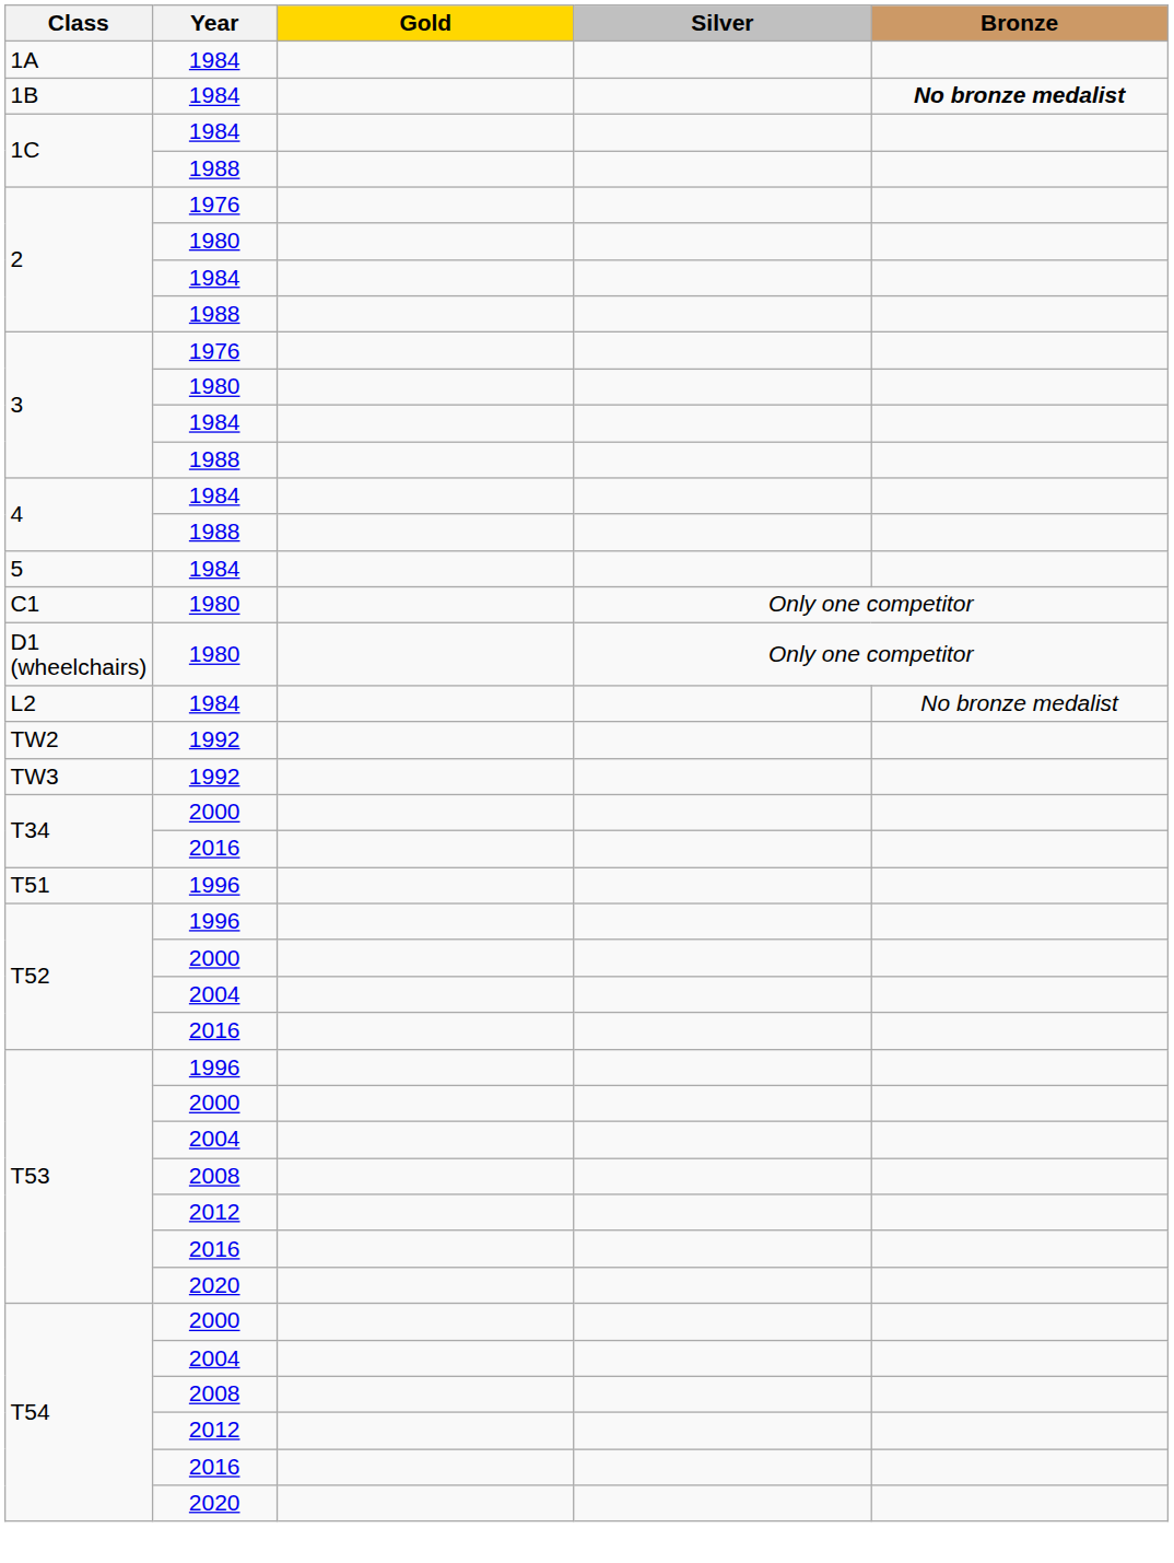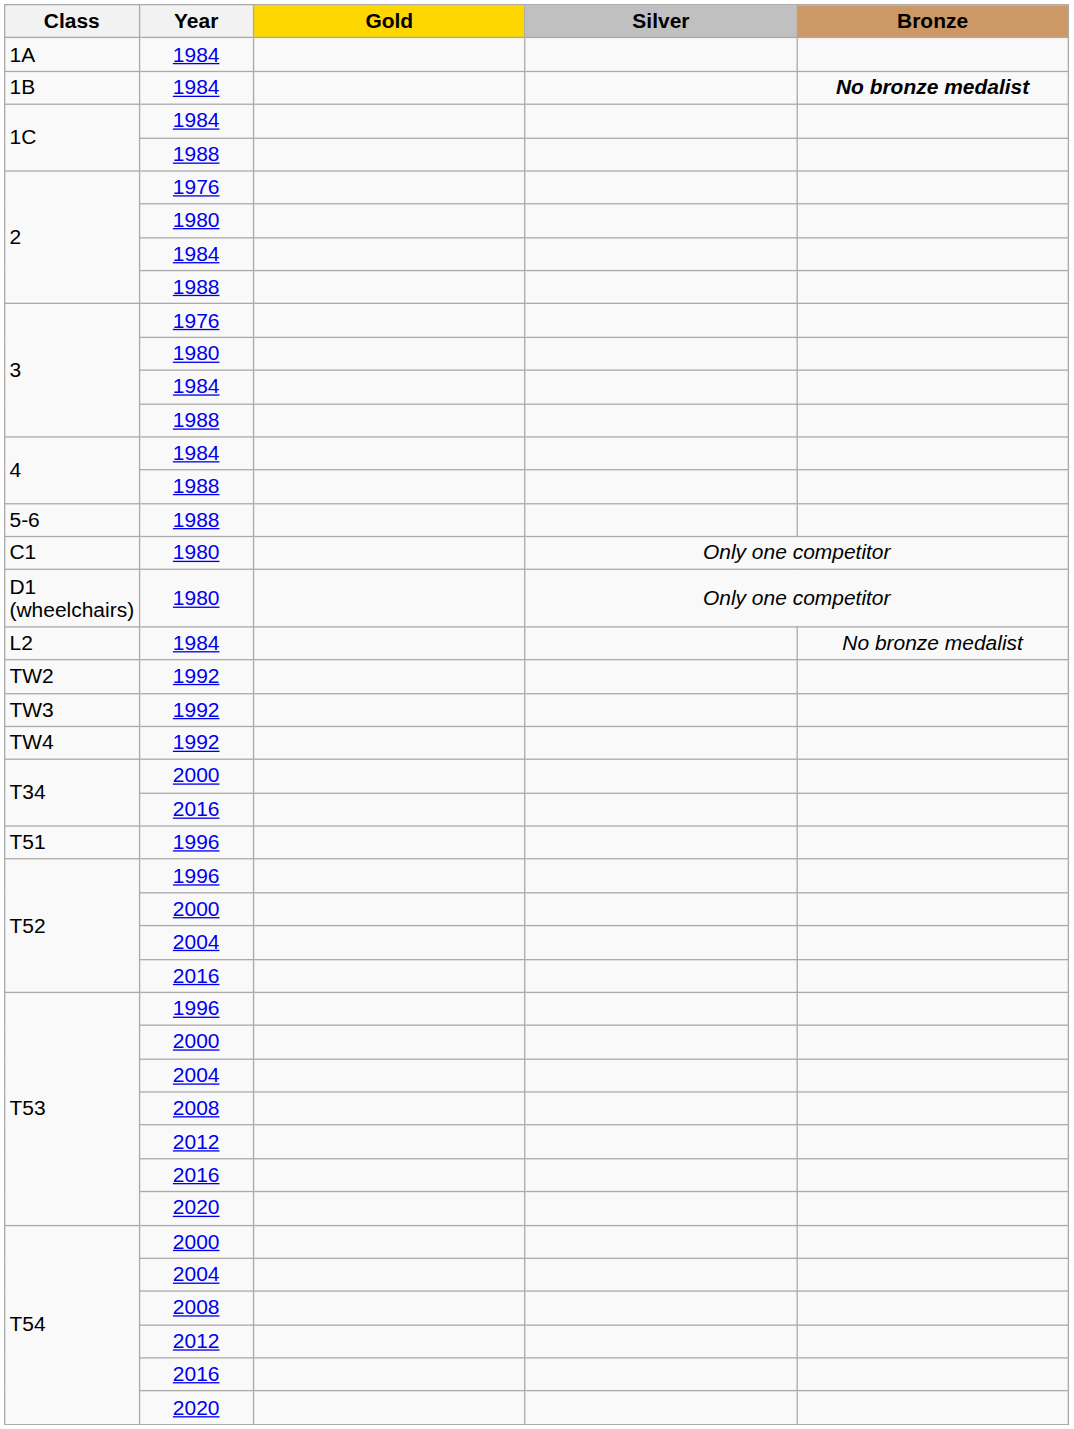- row: 5 | 1984
+ row: 5-6 | 1988
+ row: TW4 | 1992
